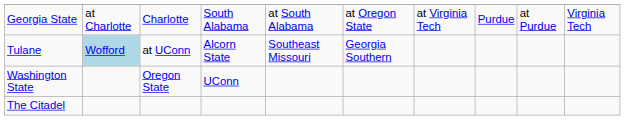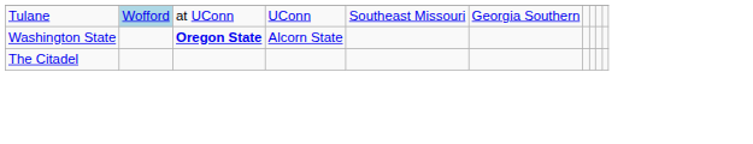- row: Georgia State | at Charlotte | Charlotte | South Alabama | at South Alabama | at Oregon State | at Virginia Tech | Purdue | at Purdue | Virginia Tech
Tulane | column 4: Alcorn State -> UConn
Washington State | column 3: normal -> bold
Washington State | column 4: UConn -> Alcorn State
